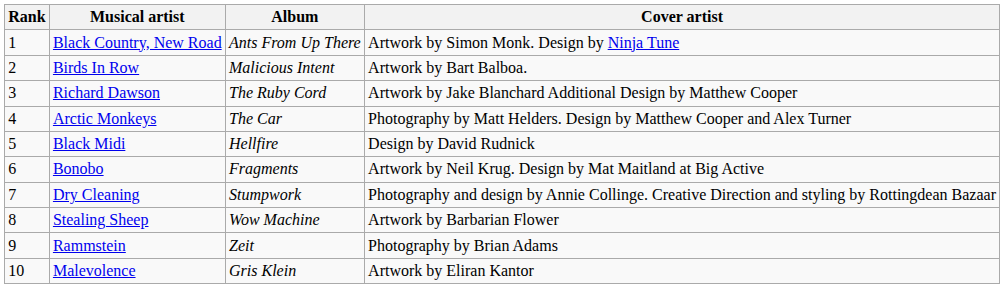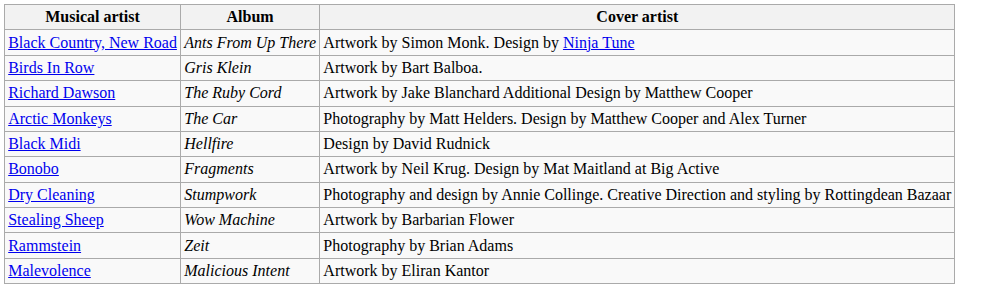- column: Rank | 1 | 2 | 3 | 4 | 5 | 6 | 7 | 8 | 9 | 10
Birds In Row | Album: Malicious Intent -> Gris Klein
Malevolence | Album: Gris Klein -> Malicious Intent
